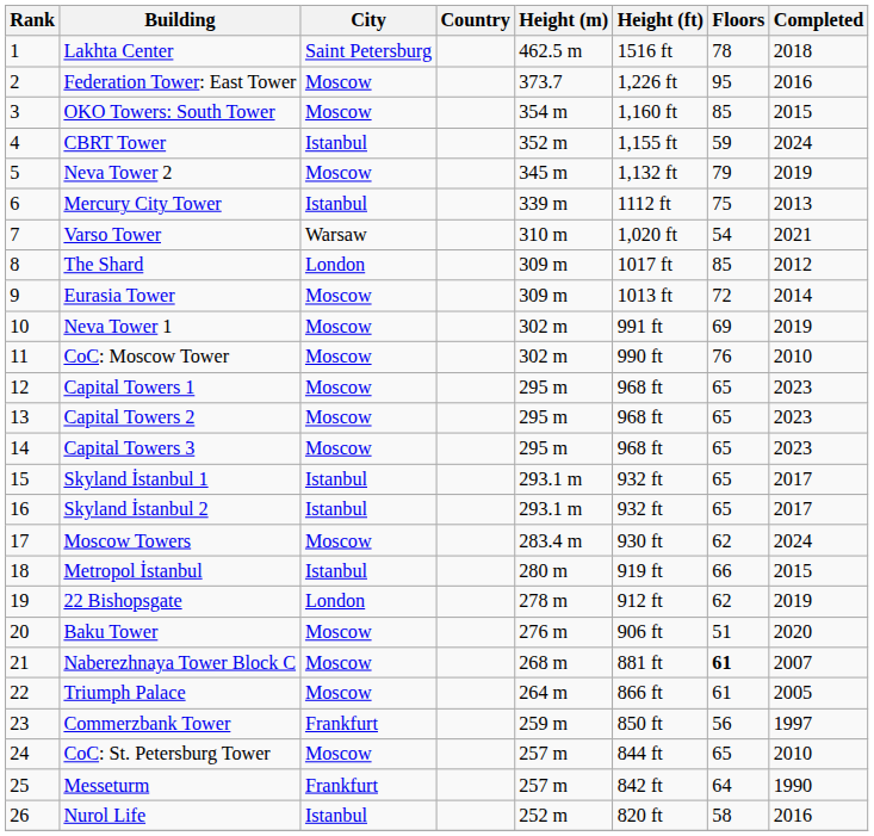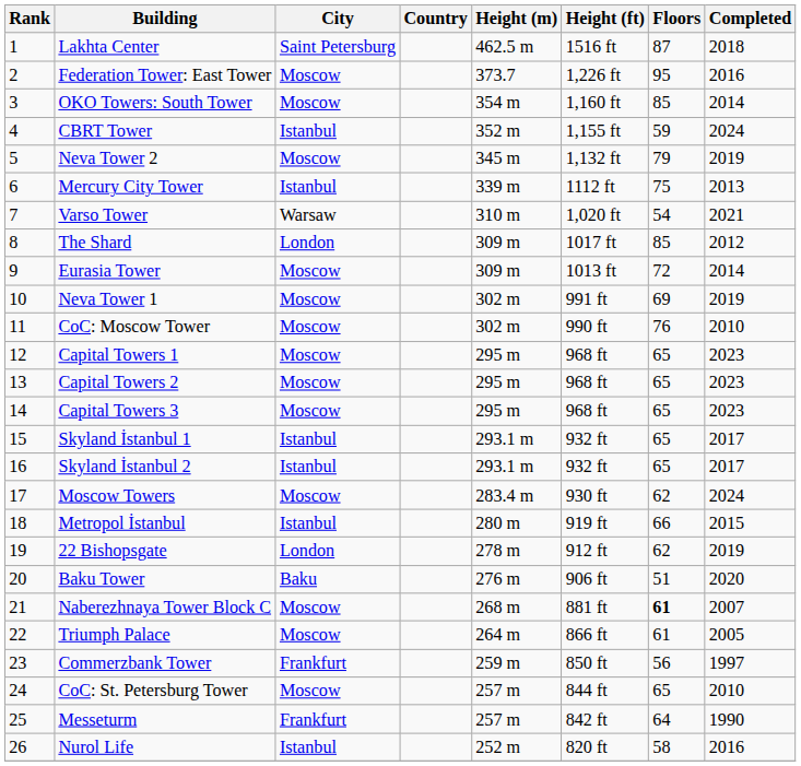Lakhta Center | Floors: 78 -> 87
OKO Towers: South Tower | Completed: 2015 -> 2014
Baku Tower | City: Moscow -> Baku
